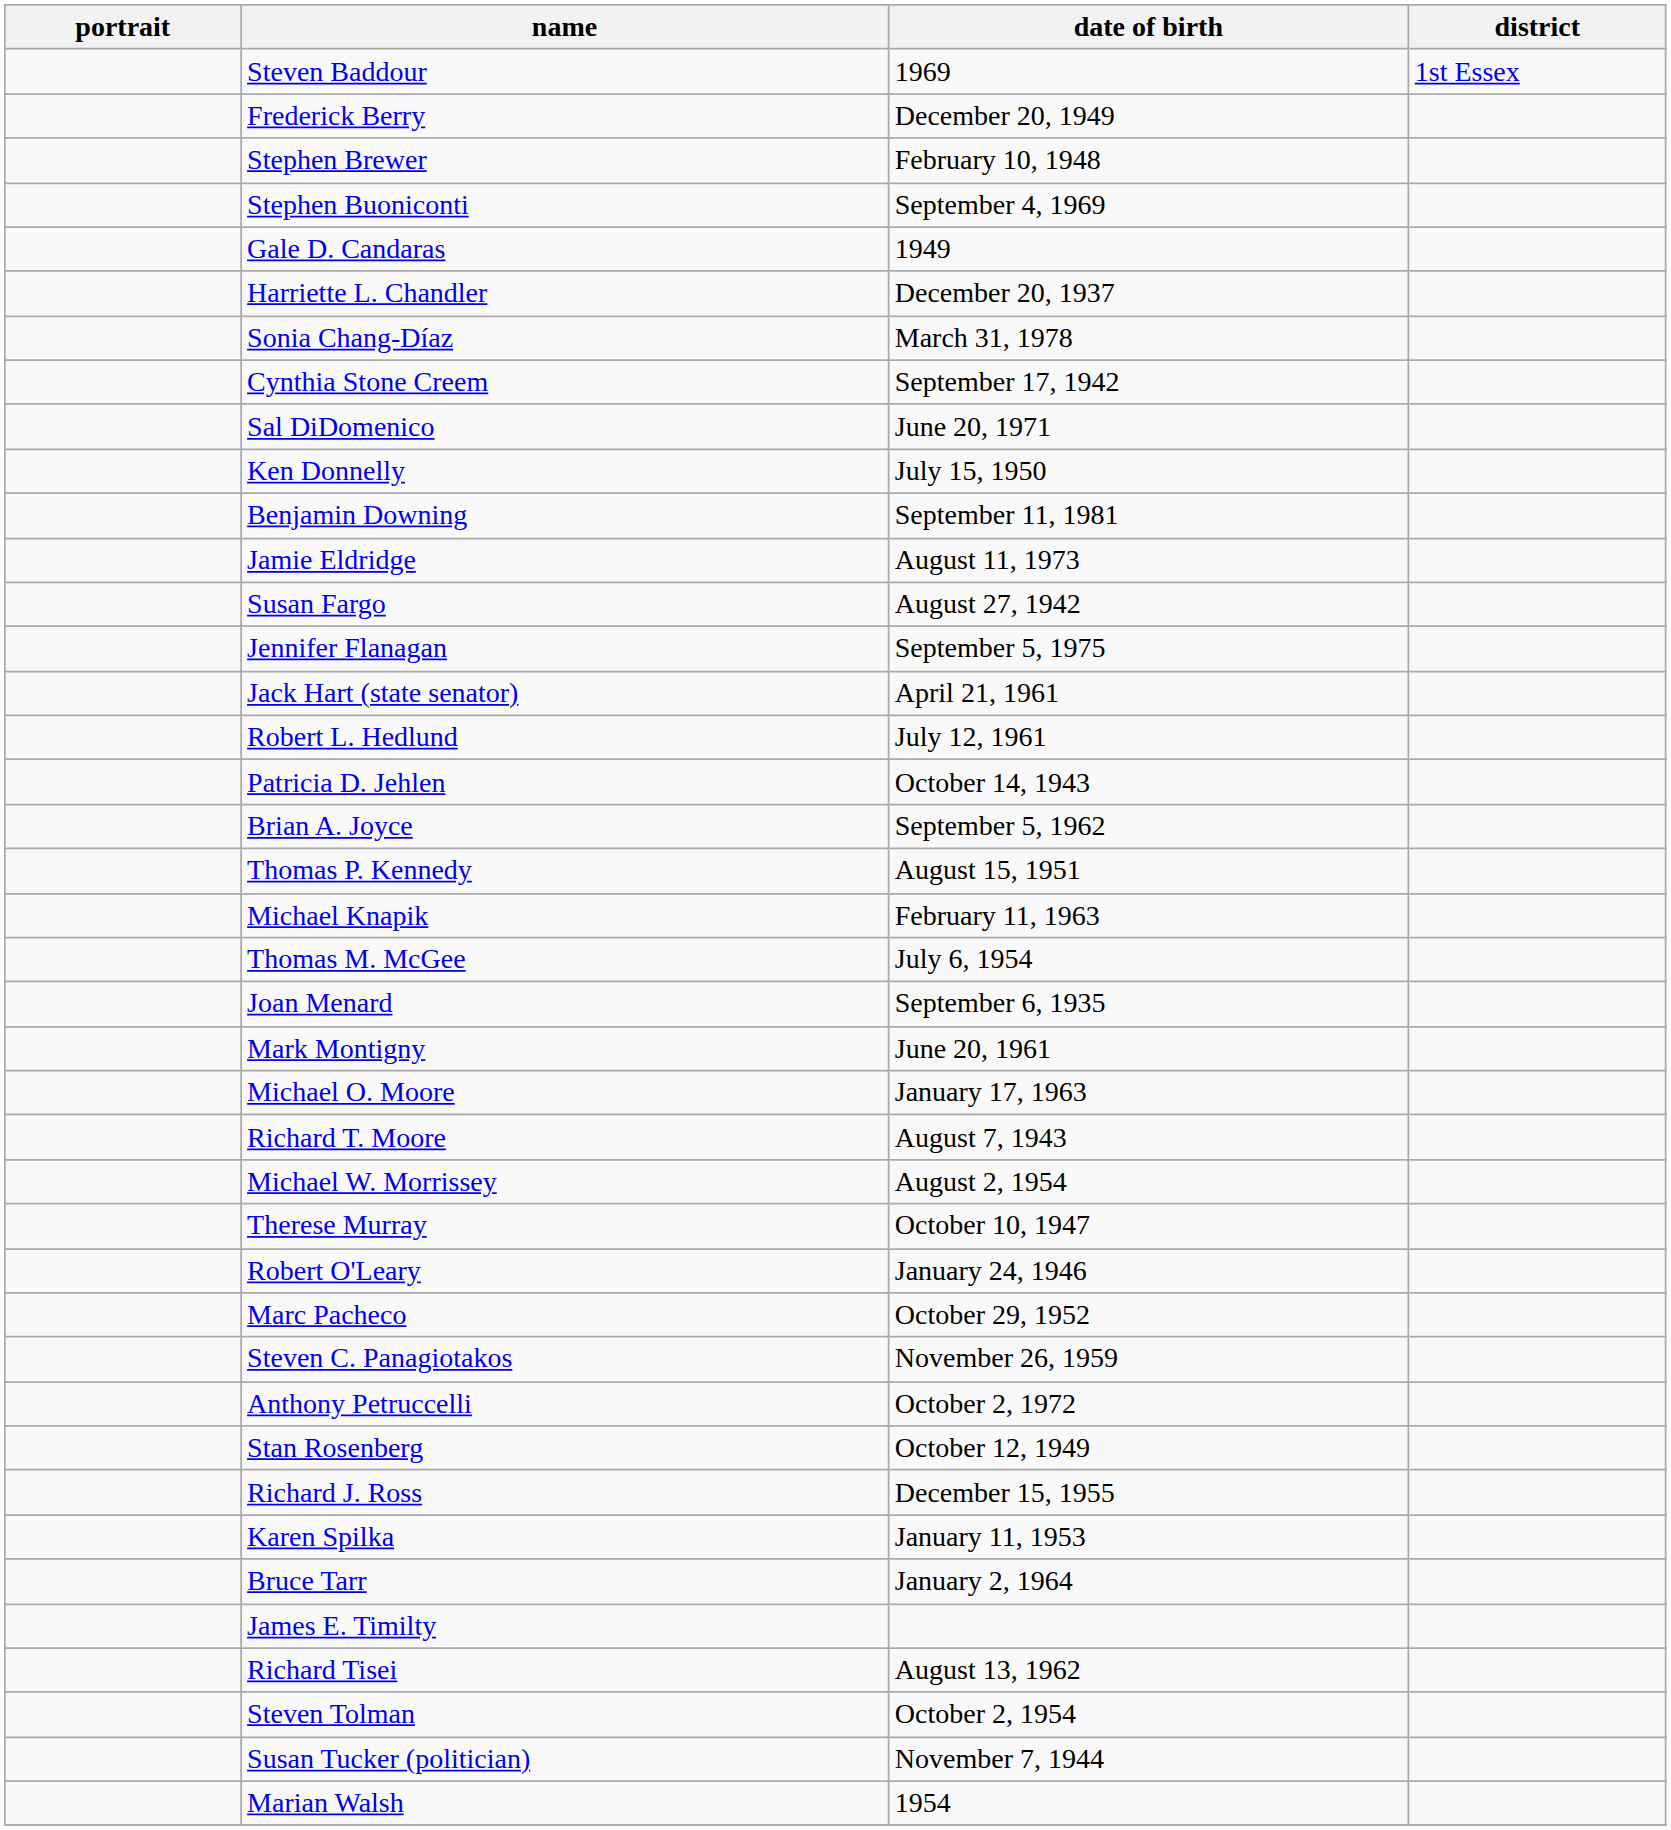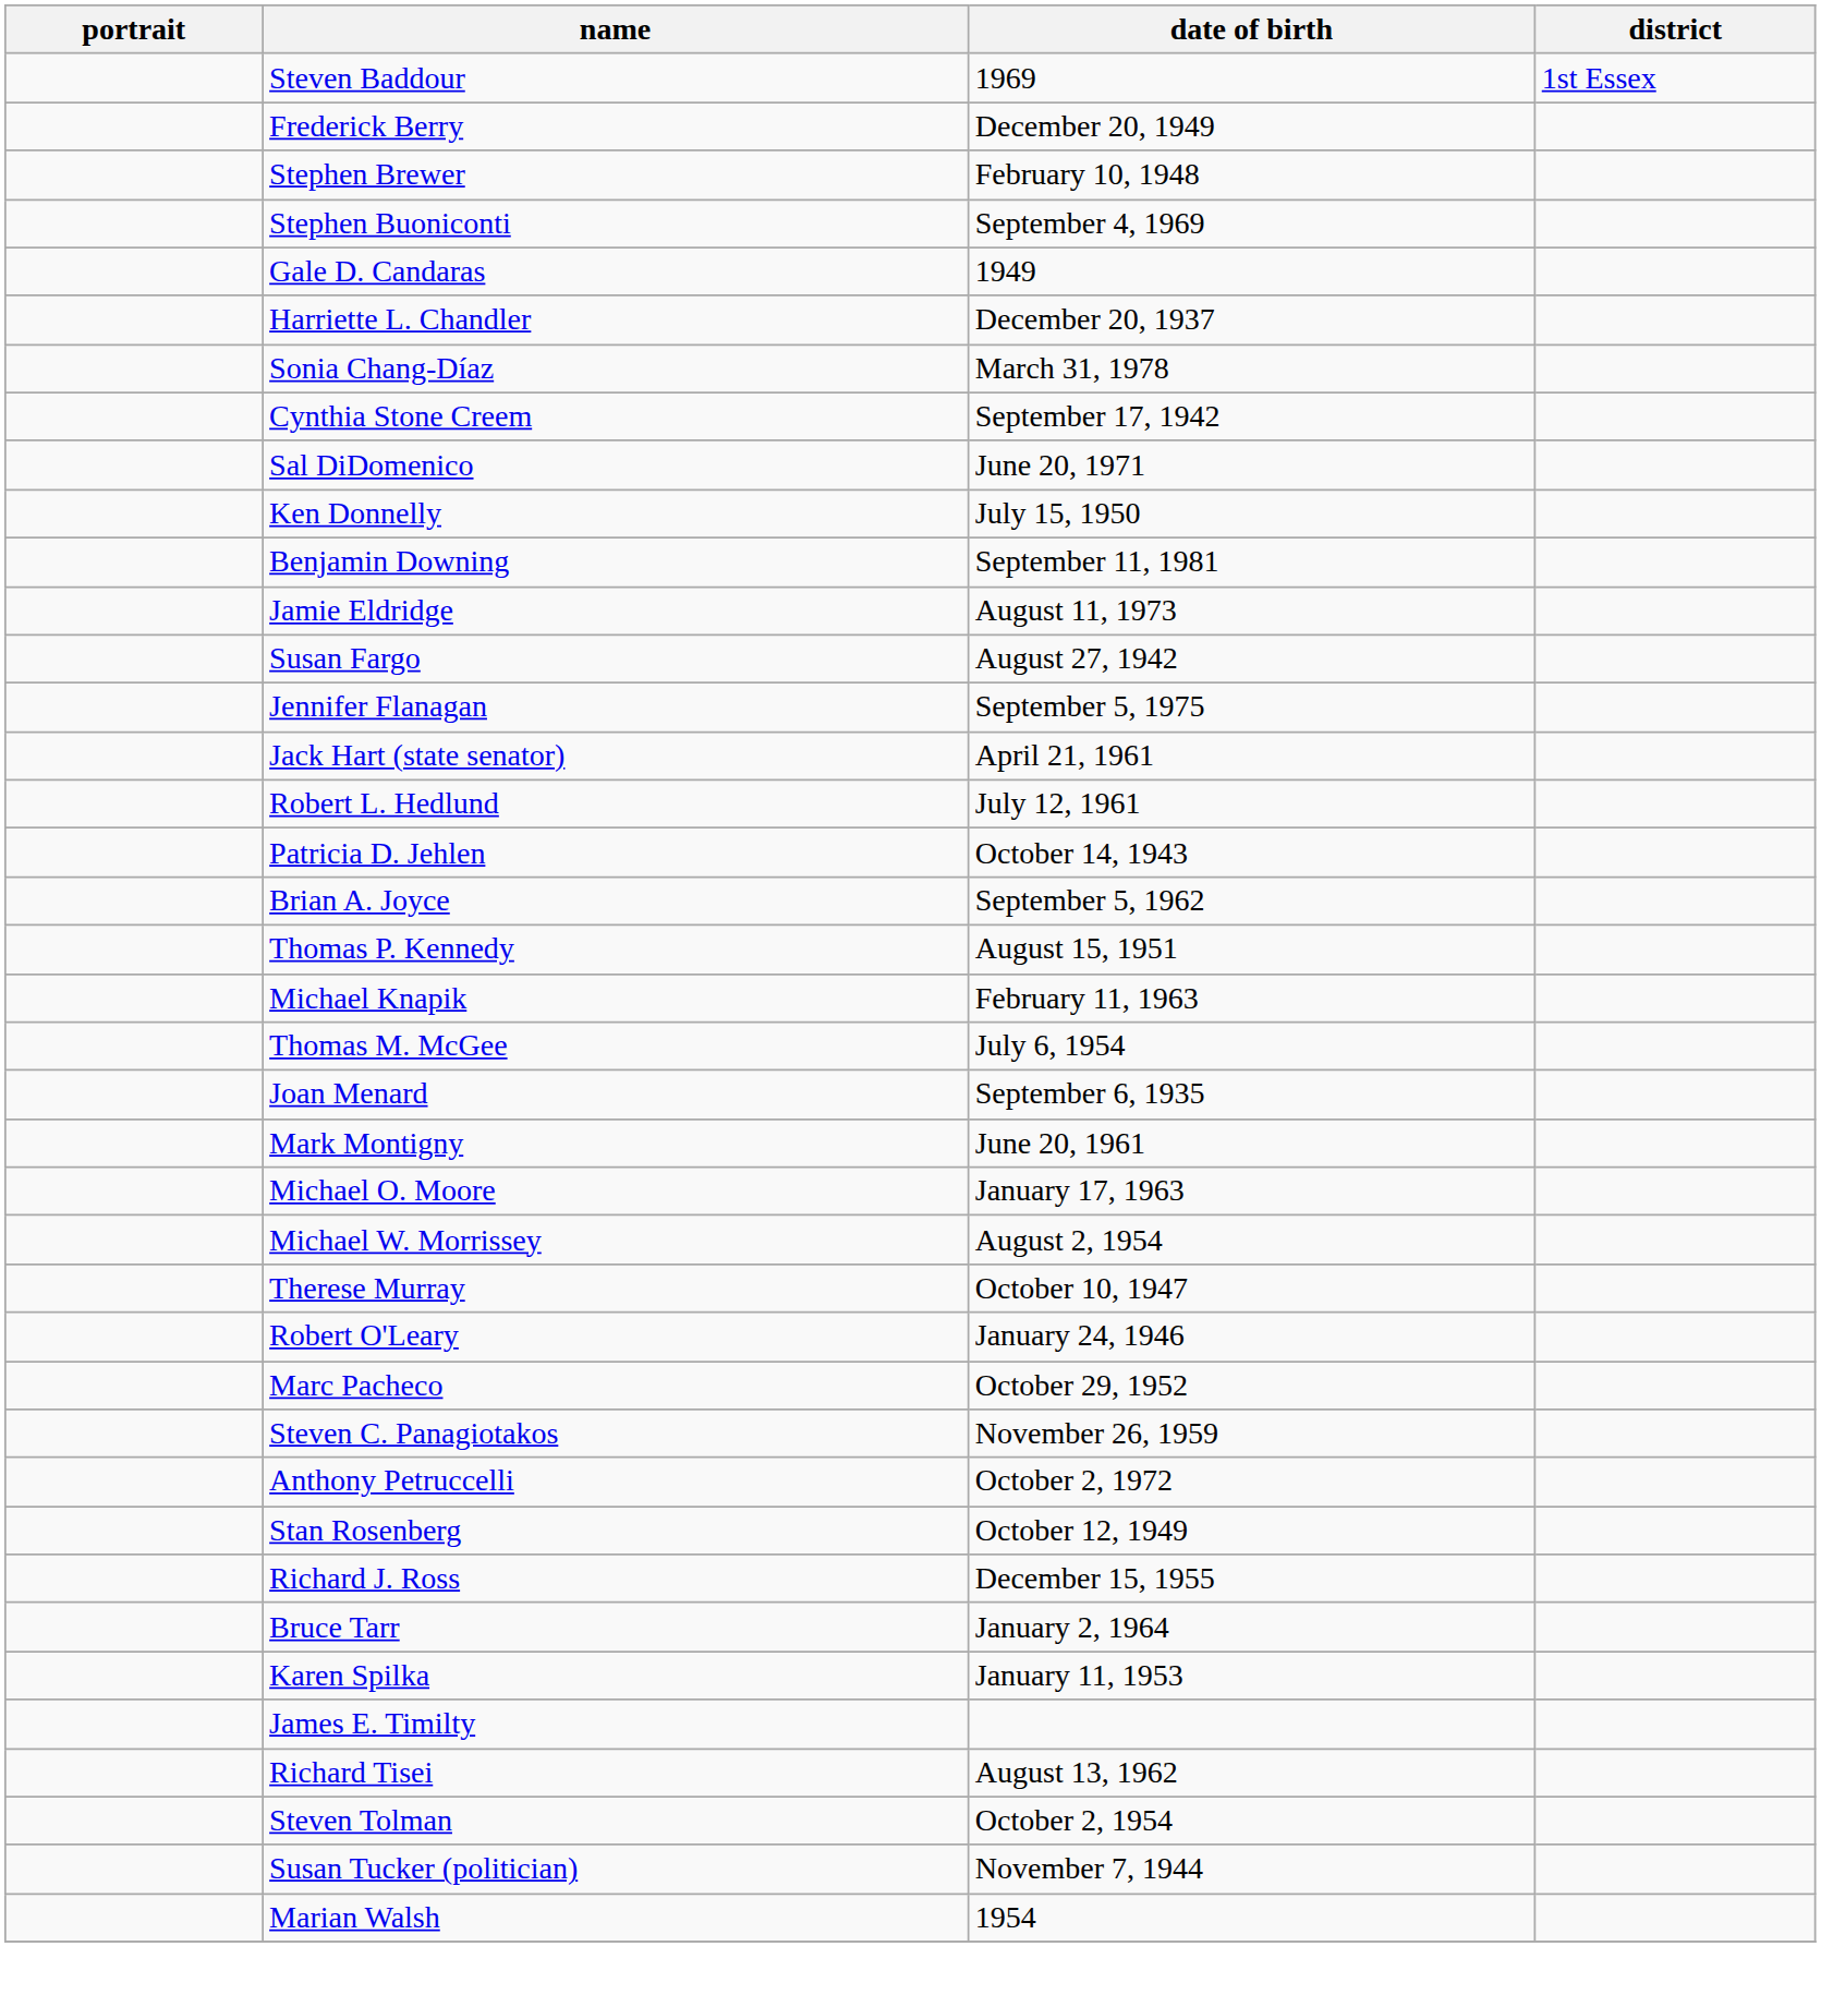- row: Richard T. Moore | August 7, 1943
rows swapped: Karen Spilka <-> Bruce Tarr
